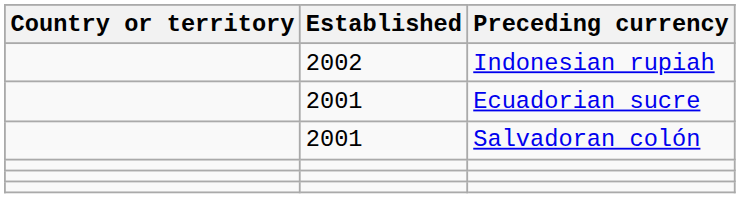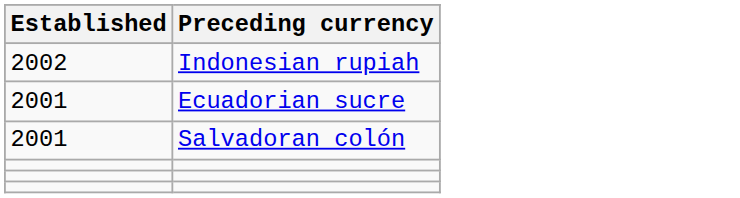- column: Country or territory
